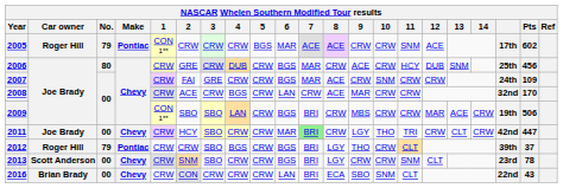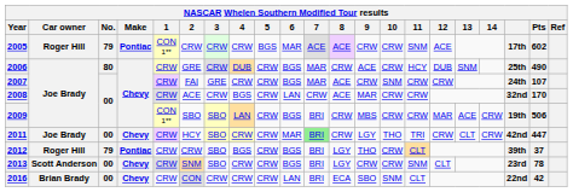2006 | Pts: 456 -> 490
2007 | Pts: 109 -> 107
2016 | Pts: 43 -> 42
